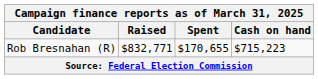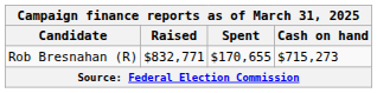Rob Bresnahan (R) | Cash on hand: $715,223 -> $715,273
